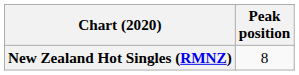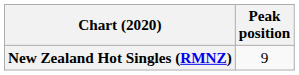New Zealand Hot Singles (RMNZ) | Peak position: 8 -> 9
